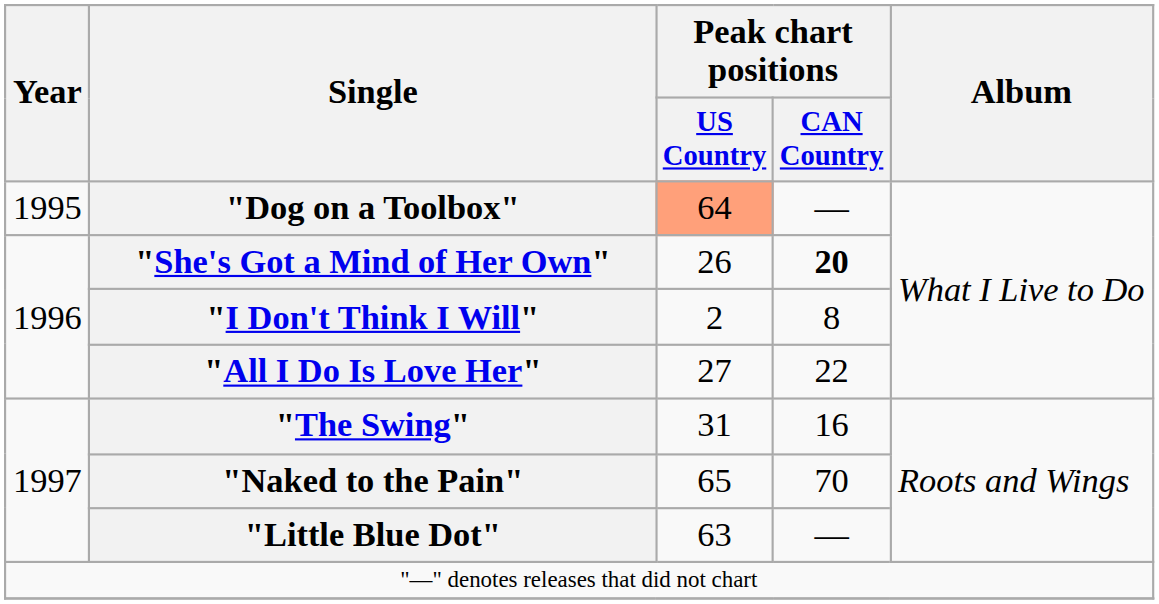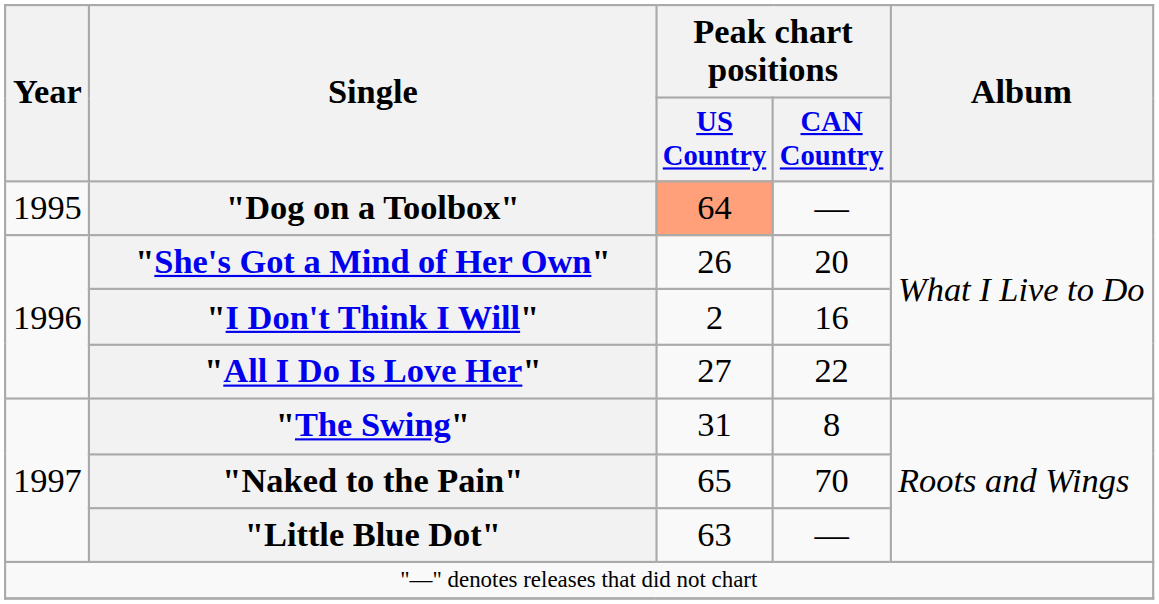"She's Got a Mind of Her Own" | Peak chart positions / CAN Country: bold -> normal
"I Don't Think I Will" | Peak chart positions / CAN Country: 8 -> 16
"The Swing" | Peak chart positions / CAN Country: 16 -> 8
